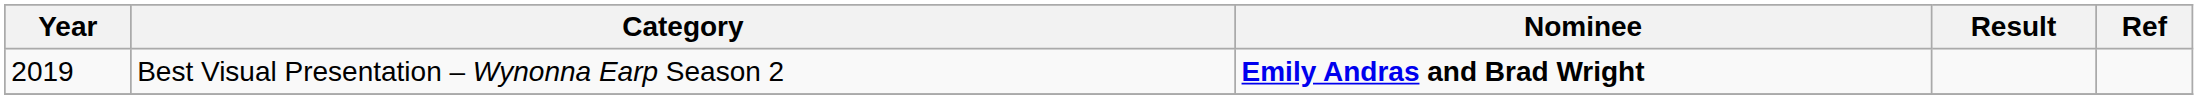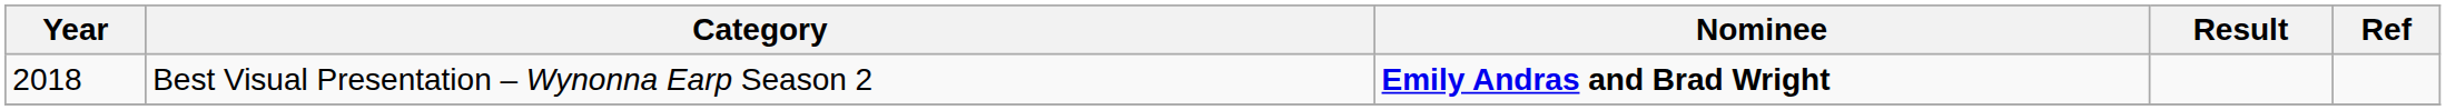Best Visual Presentation – Wynonna Earp Season 2 | Year: 2019 -> 2018
